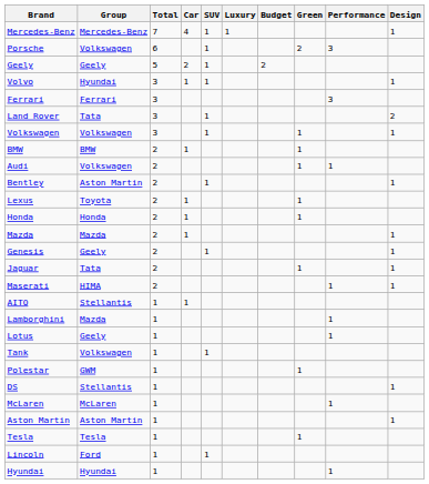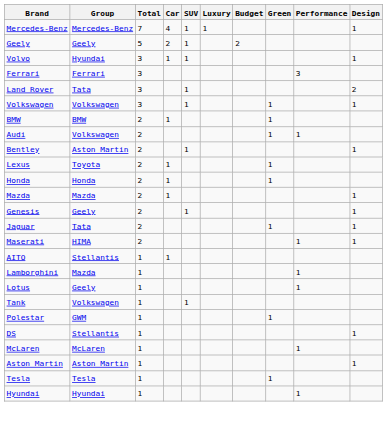- row: Porsche | Volkswagen | 6 | 1 | 2 | 3
- row: Lincoln | Ford | 1 | 1
